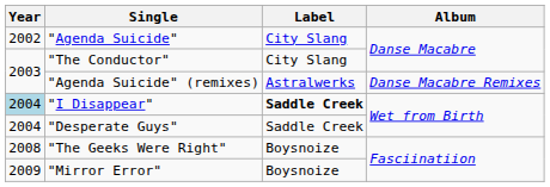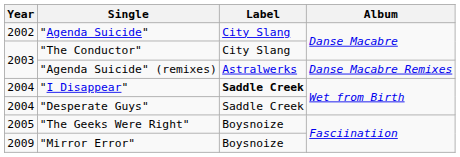"I Disappear" | Year: lightblue background -> no background
"The Geeks Were Right" | Year: 2008 -> 2005
